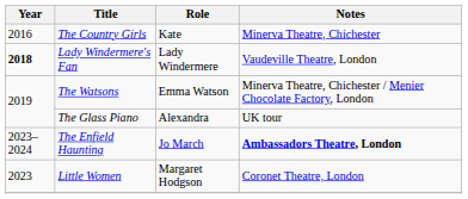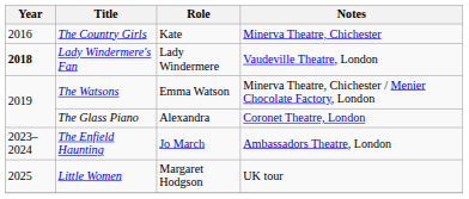The Glass Piano | Notes: UK tour -> Coronet Theatre, London
The Enfield Haunting | Notes: bold -> normal
Little Women | Year: 2023 -> 2025
Little Women | Notes: Coronet Theatre, London -> UK tour
